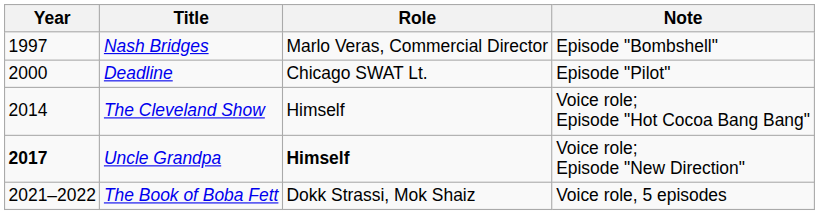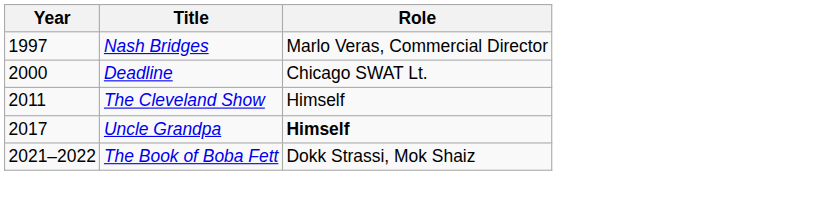- column: Note | Episode "Bombshell" | Episode "Pilot" | Voice role; Episode "Hot Cocoa Bang Bang" | Voice role; Episode "New Direction" | Voice role, 5 episodes
The Cleveland Show | Year: 2014 -> 2011
Uncle Grandpa | Year: bold -> normal
